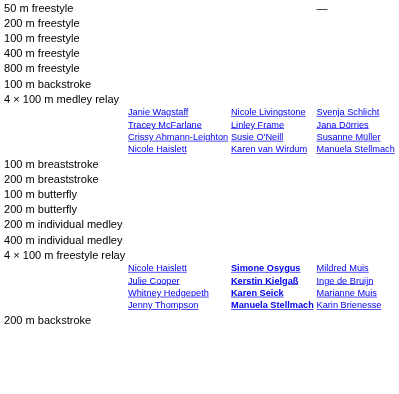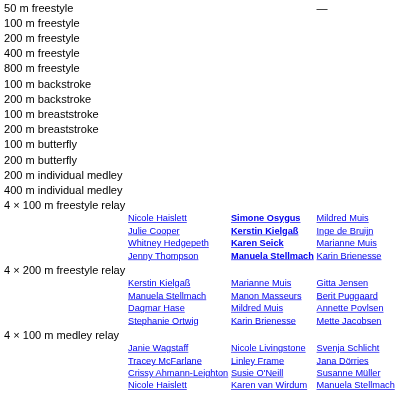rows swapped: 100 m freestyle <-> 200 m freestyle
rows swapped: 200 m backstroke <-> 4 × 100 m medley relay
+ row: 4 × 200 m freestyle relay | Kerstin Kielgaß Manuela Stellmach Dagmar Hase Stephanie Ortwig | Marianne Muis Manon Masseurs Mildred Muis Karin Brienesse | Gitta Jensen Berit Puggaard Annette Povlsen Mette Jacobsen
